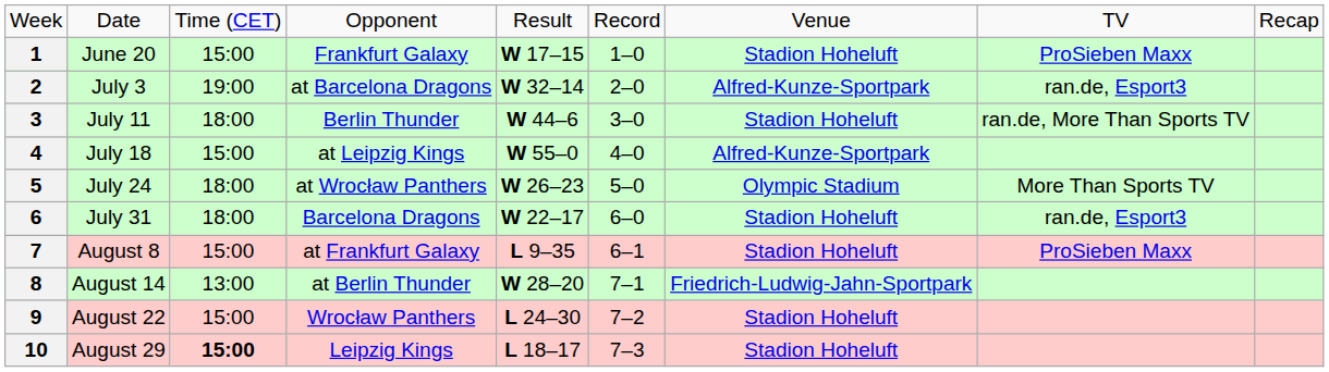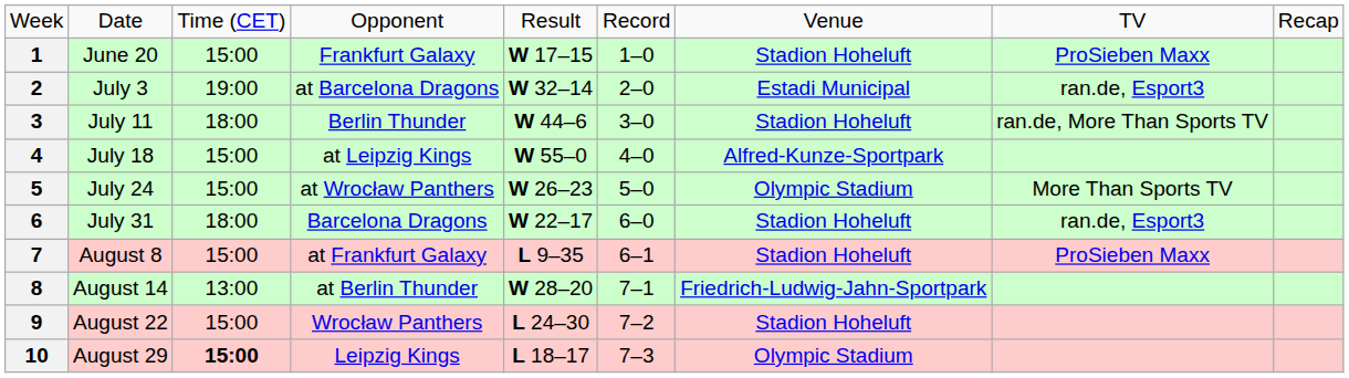2 | column 7: Alfred-Kunze-Sportpark -> Estadi Municipal
5 | column 3: 18:00 -> 15:00
10 | column 7: Stadion Hoheluft -> Olympic Stadium
